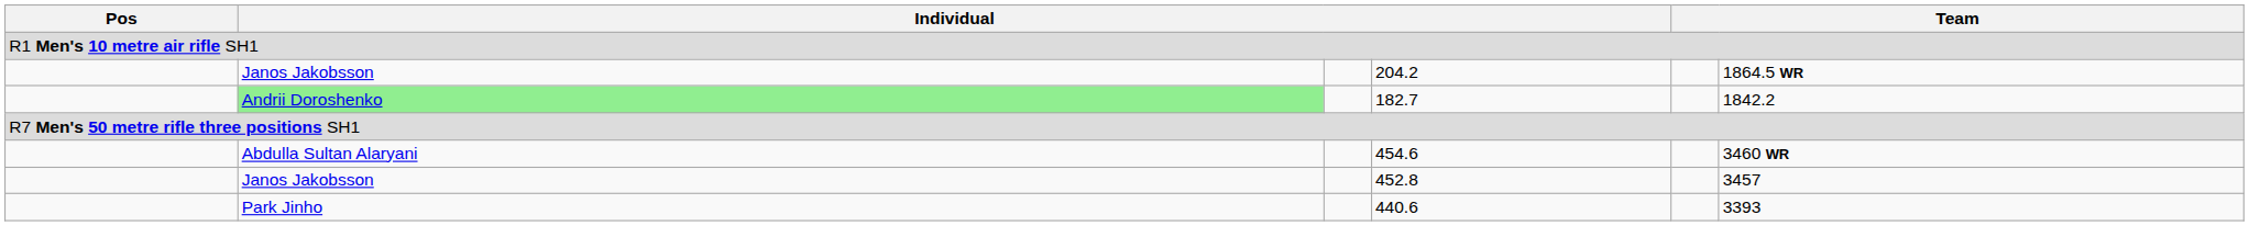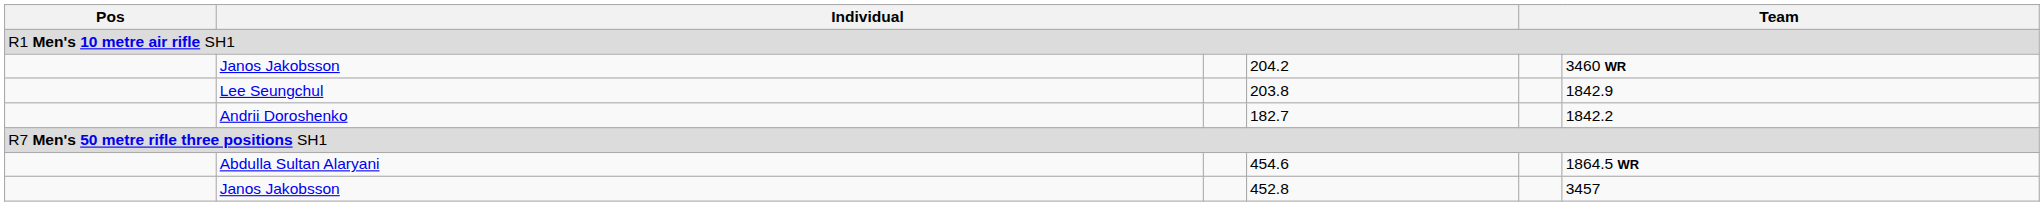204.2 | column 6: 1864.5 WR -> 3460 WR
+ row: Lee Seungchul | 203.8 | 1842.9
182.7 | column 2: lightgreen background -> no background
454.6 | column 6: 3460 WR -> 1864.5 WR
- row: Park Jinho | 440.6 | 3393
